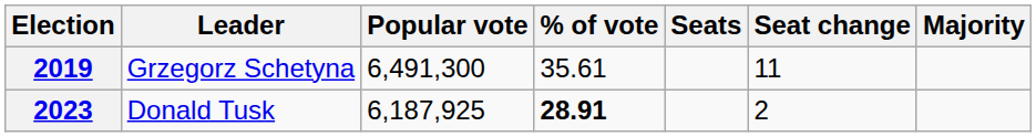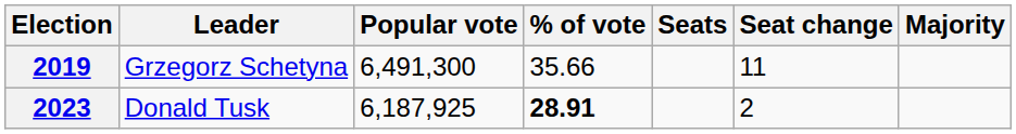2019 | % of vote: 35.61 -> 35.66
